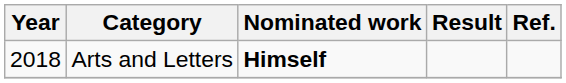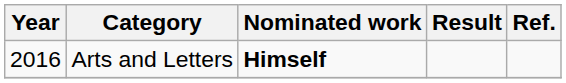Arts and Letters | Year: 2018 -> 2016
